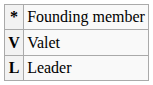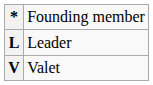rows swapped: L <-> V
